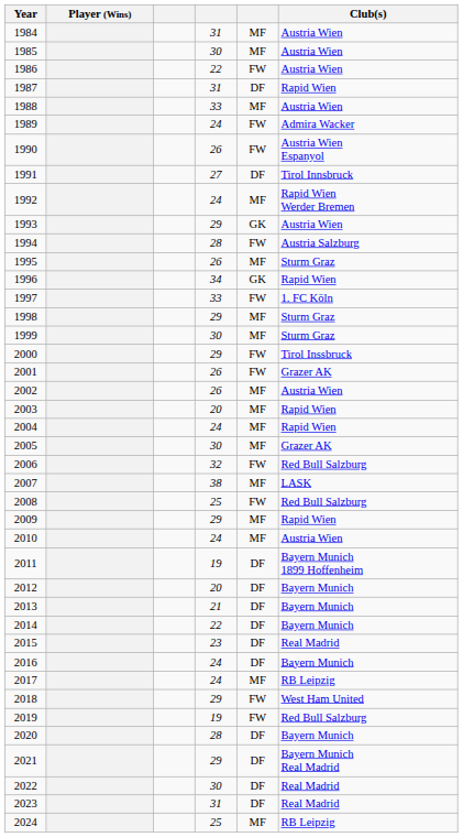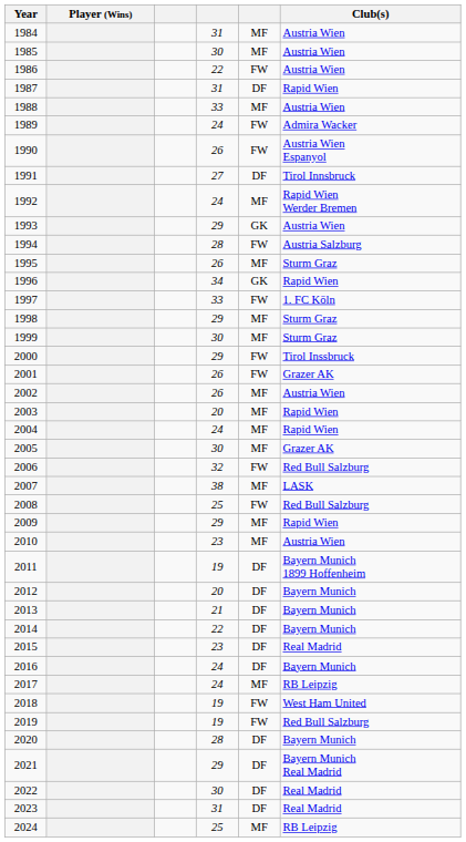2010 | column 4: 24 -> 23
2018 | column 4: 29 -> 19
